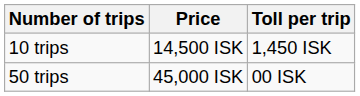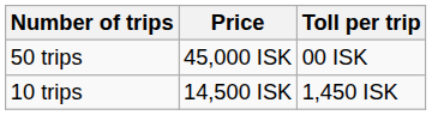rows swapped: 10 trips <-> 50 trips
